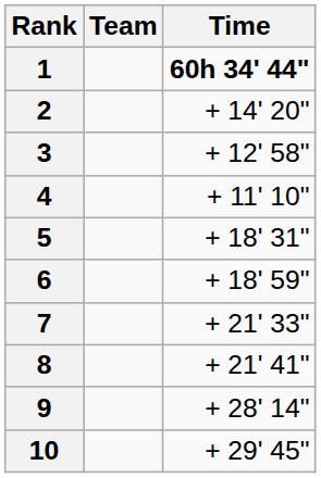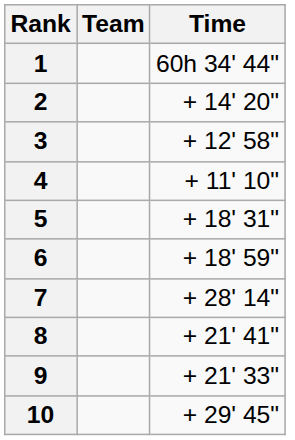1 | Time: bold -> normal
7 | Time: + 21' 33" -> + 28' 14"
9 | Time: + 28' 14" -> + 21' 33"
